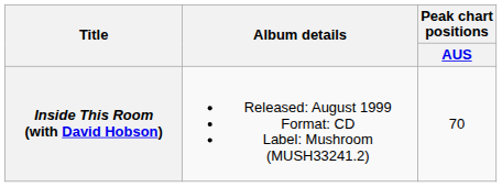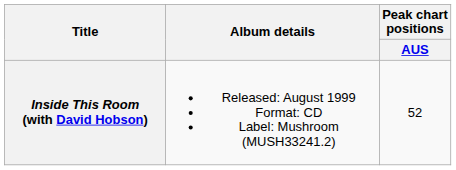Inside This Room (with David Hobson) | Peak chart positions / AUS: 70 -> 52
